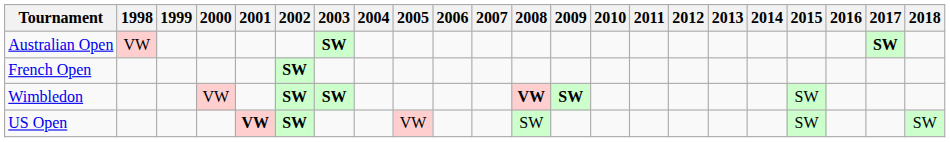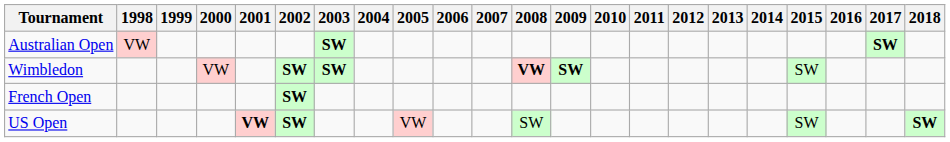rows swapped: French Open <-> Wimbledon
US Open | 2018: normal -> bold
